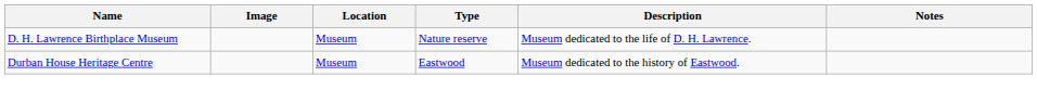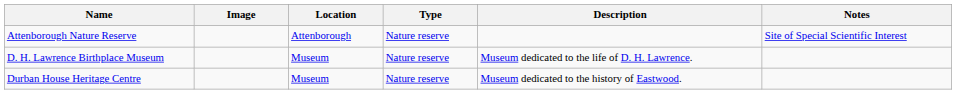+ row: Attenborough Nature Reserve | Attenborough | Nature reserve | Site of Special Scientific Interest
Durban House Heritage Centre | Type: Eastwood -> Nature reserve
